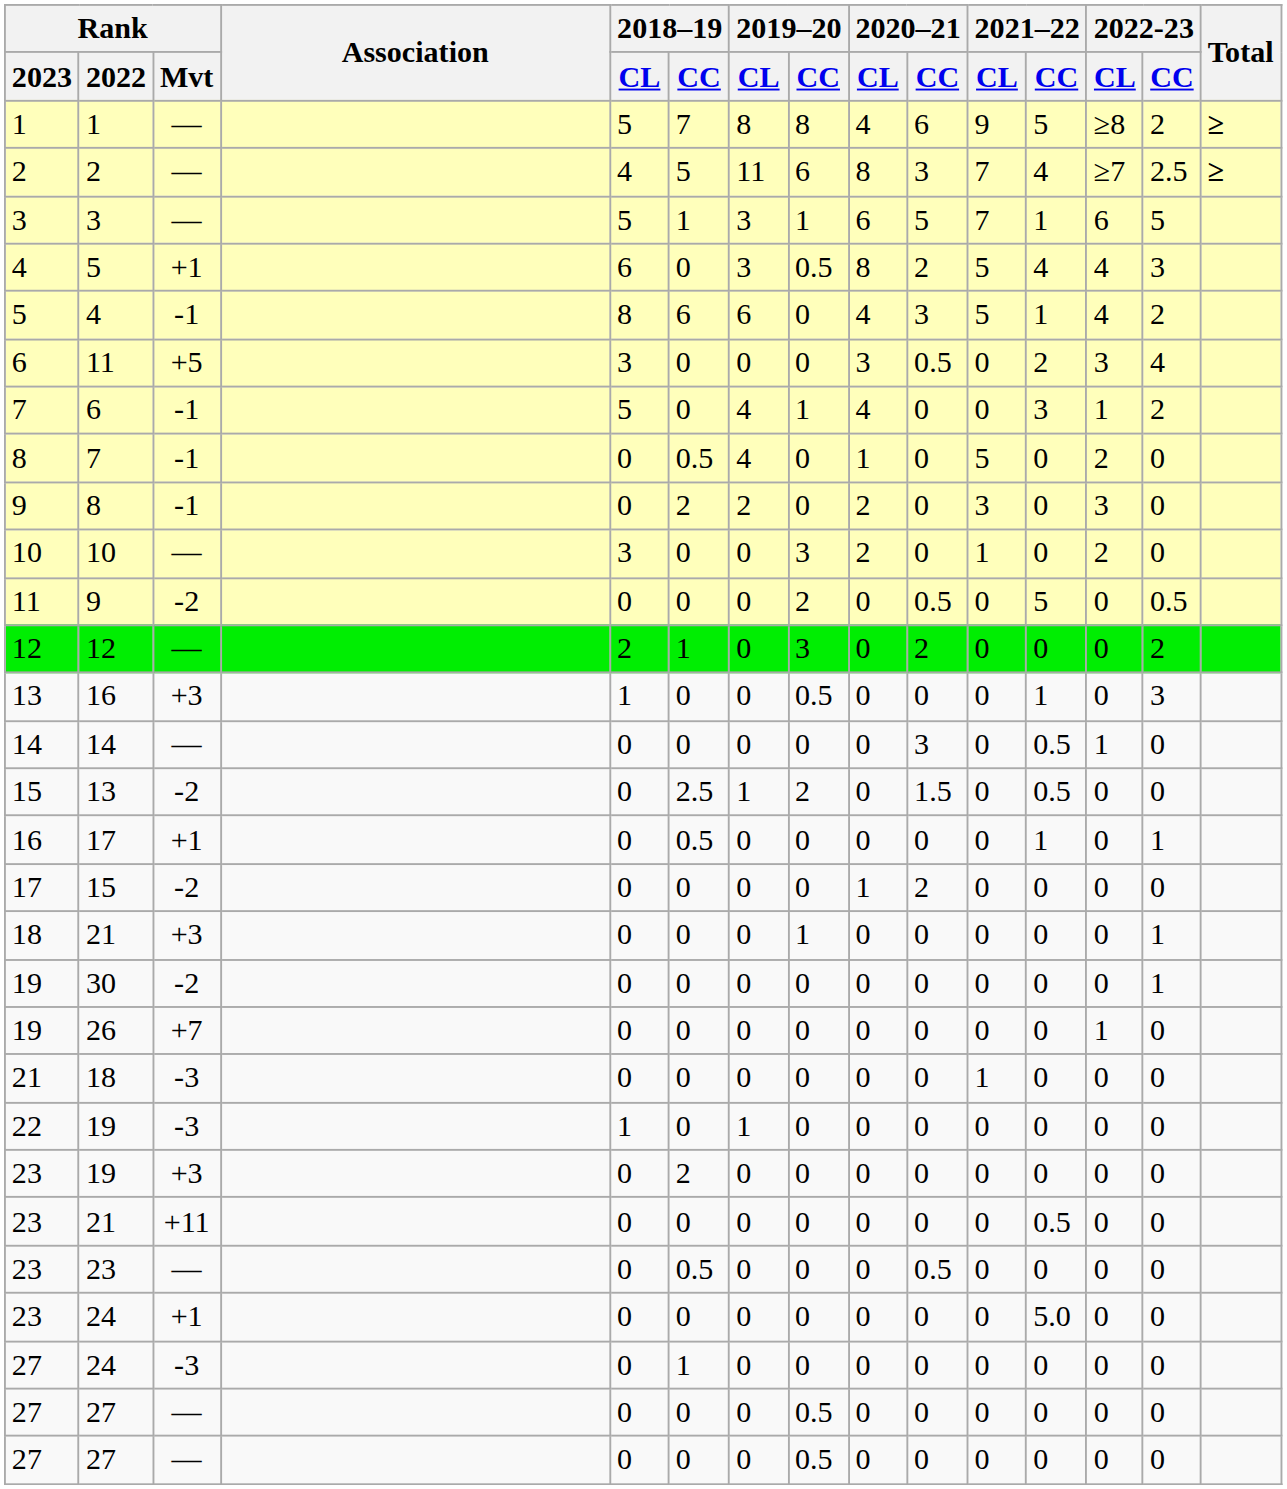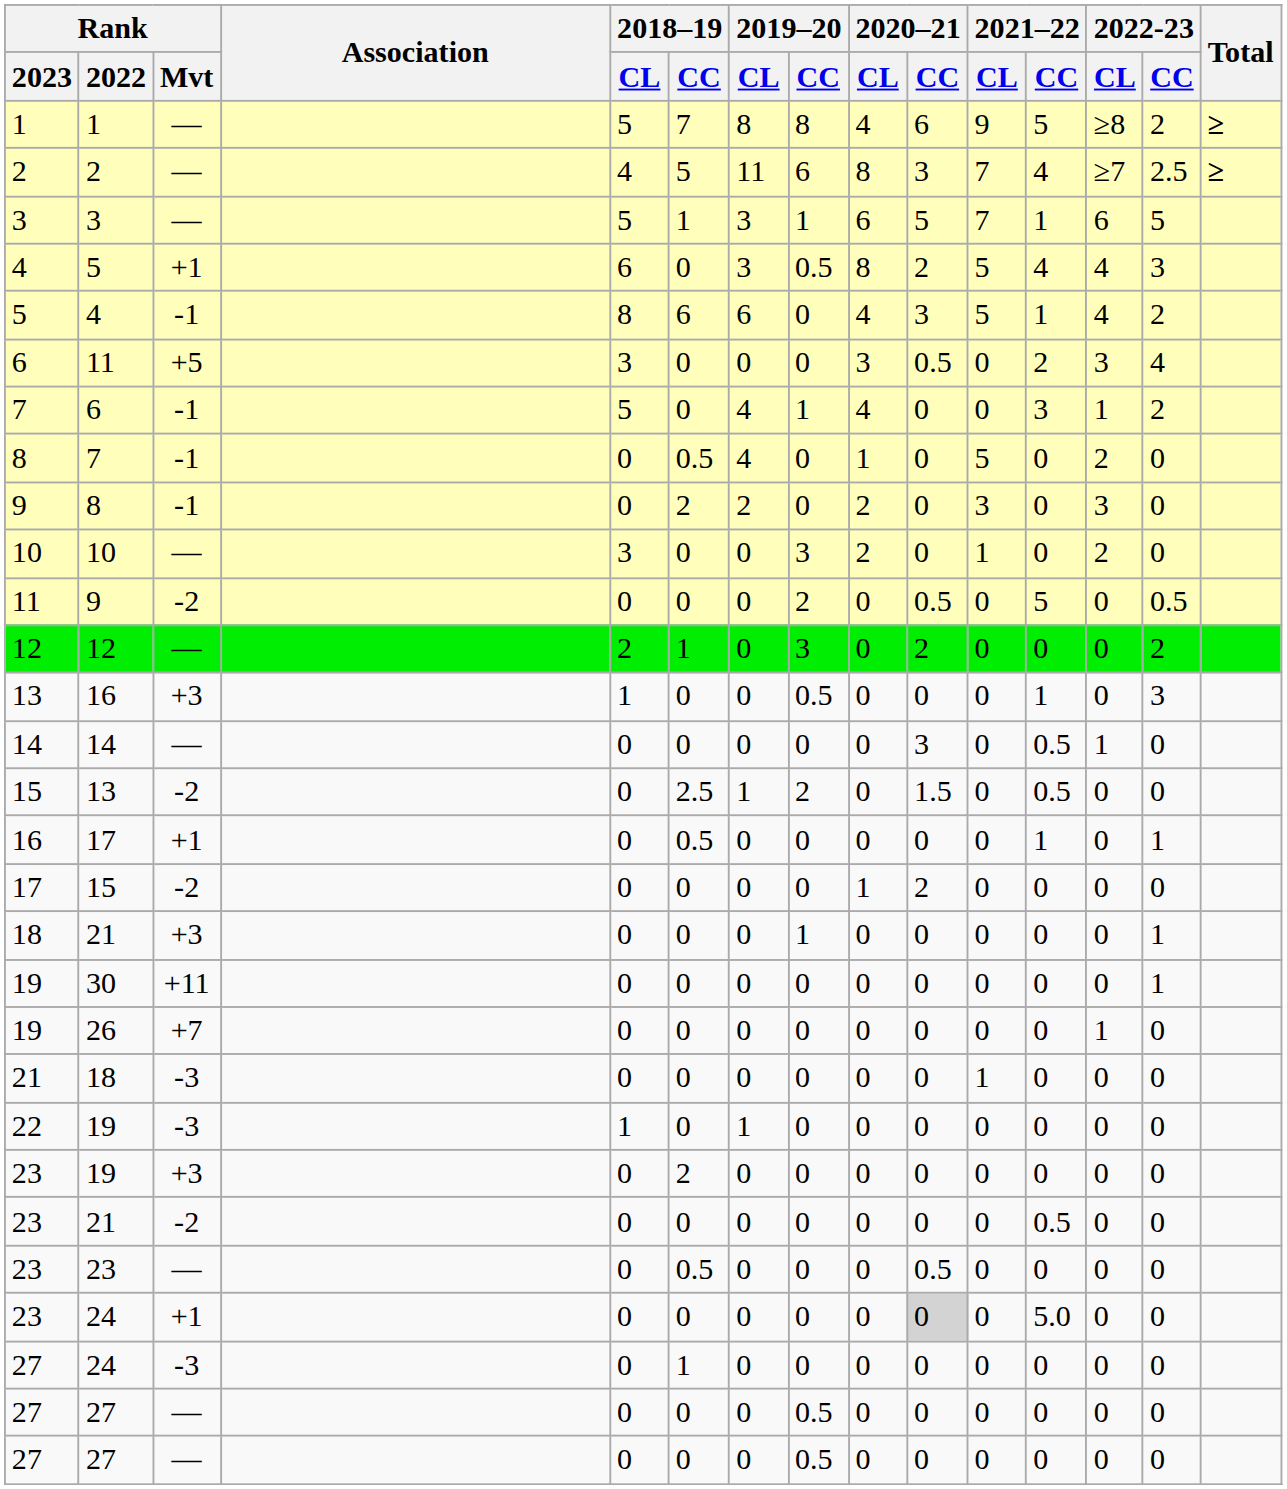30 | Rank / Mvt: -2 -> +11
23 / 21 | Rank / Mvt: +11 -> -2
23 / 24 | 2020–21 / CC: no background -> lightgrey background
